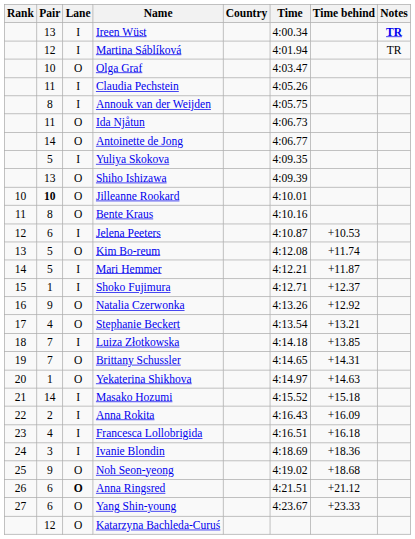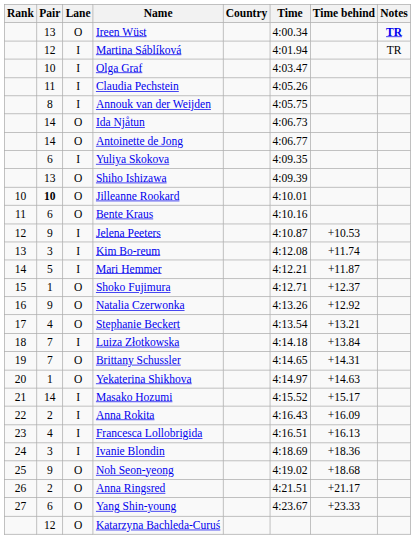Ireen Wüst | Lane: I -> O
Olga Graf | Lane: O -> I
Ida Njåtun | Pair: 11 -> 14
Yuliya Skokova | Pair: 5 -> 6
Bente Kraus | Pair: 8 -> 6
Jelena Peeters | Pair: 6 -> 9
Kim Bo-reum | Pair: 5 -> 3
Kim Bo-reum | Lane: O -> I
Shoko Fujimura | Lane: I -> O
Luiza Złotkowska | Time behind: +13.85 -> +13.84
Masako Hozumi | Time behind: +15.18 -> +15.17
Francesca Lollobrigida | Time behind: +16.18 -> +16.13
Anna Ringsred | Pair: 6 -> 2
Anna Ringsred | Lane: bold -> normal
Anna Ringsred | Time behind: +21.12 -> +21.17
